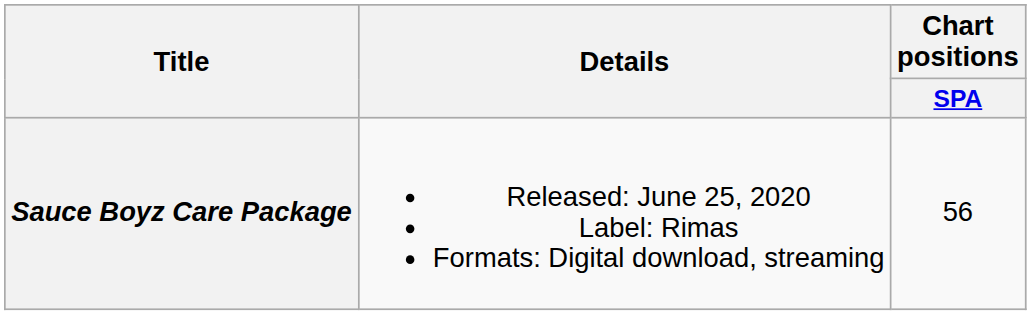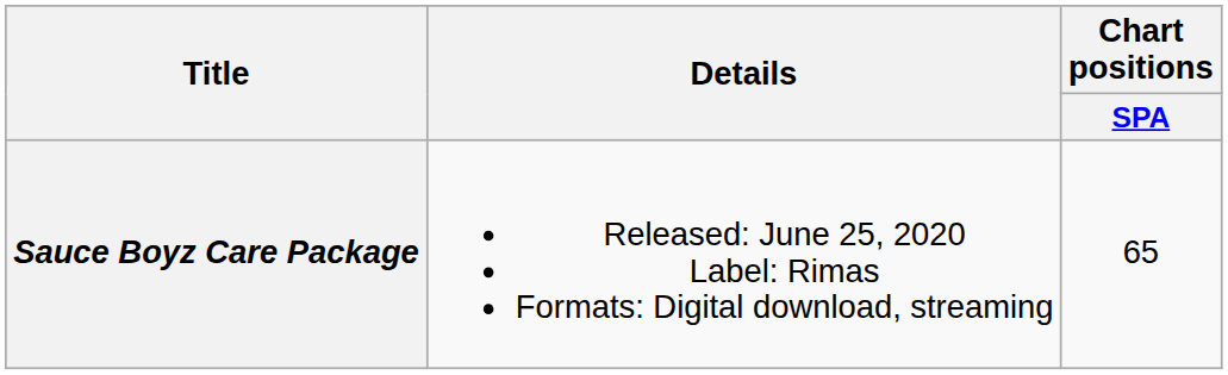Sauce Boyz Care Package | Chart positions / SPA: 56 -> 65
